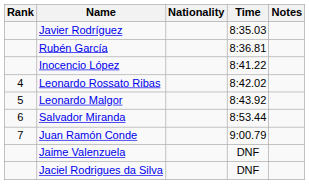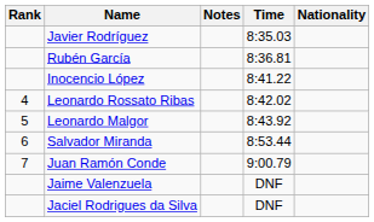columns swapped: Nationality <-> Notes
